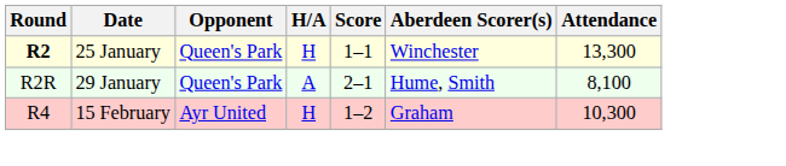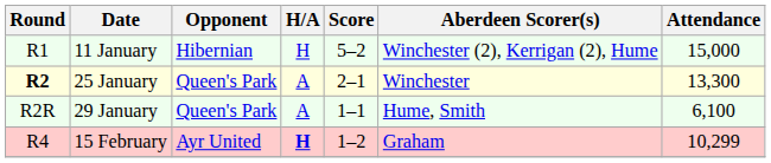+ row: R1 | 11 January | Hibernian | H | 5–2 | Winchester (2), Kerrigan (2), Hume | 15,000
25 January | H/A: H -> A
25 January | Score: 1–1 -> 2–1
29 January | Score: 2–1 -> 1–1
29 January | Attendance: 8,100 -> 6,100
15 February | H/A: normal -> bold
15 February | Attendance: 10,300 -> 10,299
